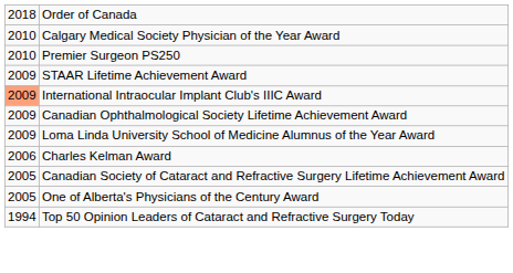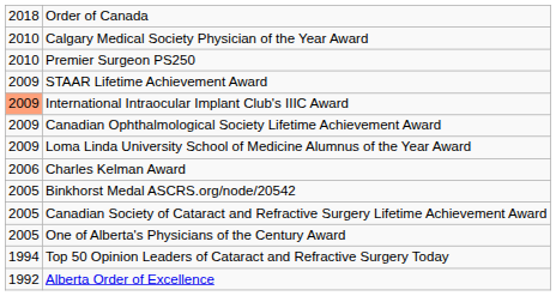+ row: 2005 | Binkhorst Medal ASCRS.org/node/20542
+ row: 1992 | Alberta Order of Excellence
